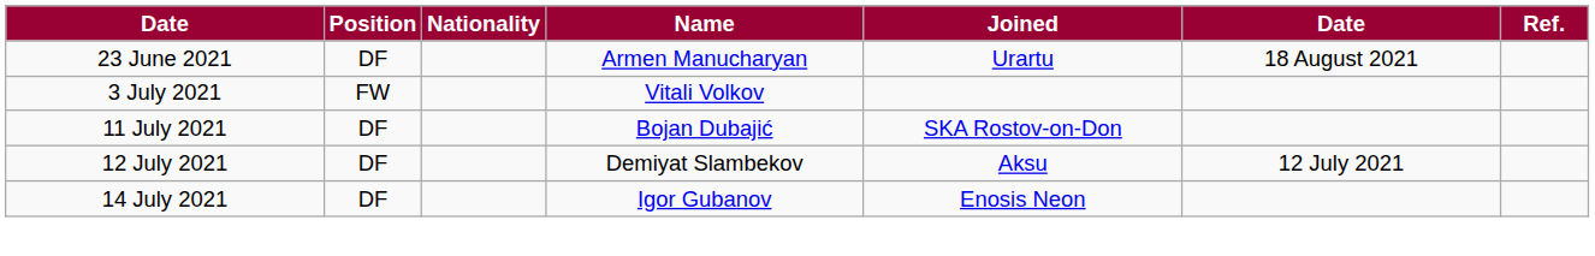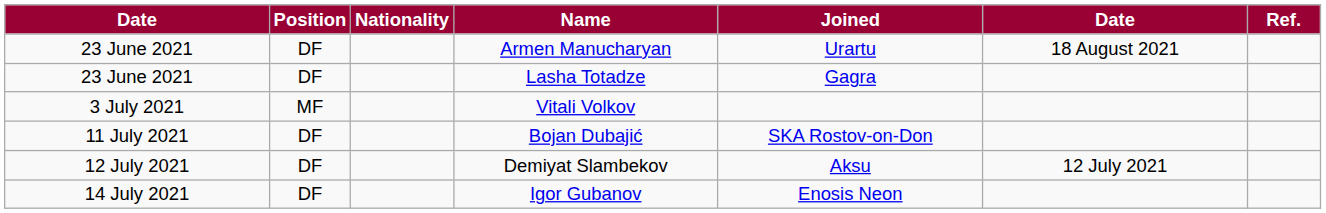+ row: 23 June 2021 | DF | Lasha Totadze | Gagra
Vitali Volkov | Position: FW -> MF
